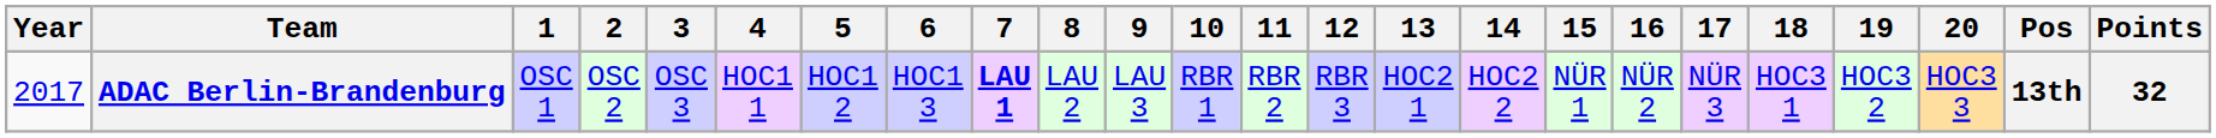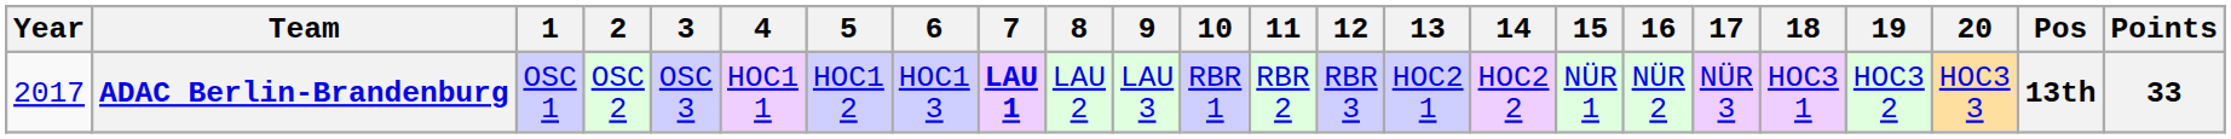ADAC Berlin-Brandenburg | Points: 32 -> 33
